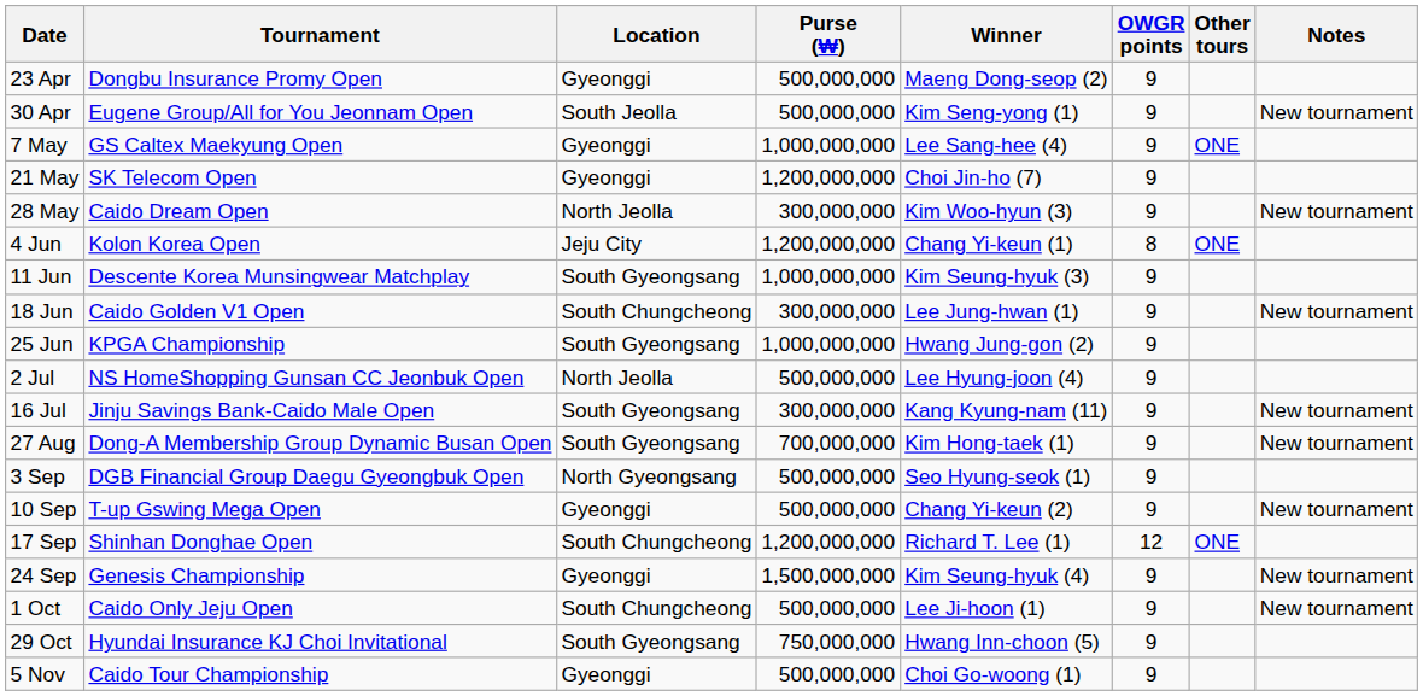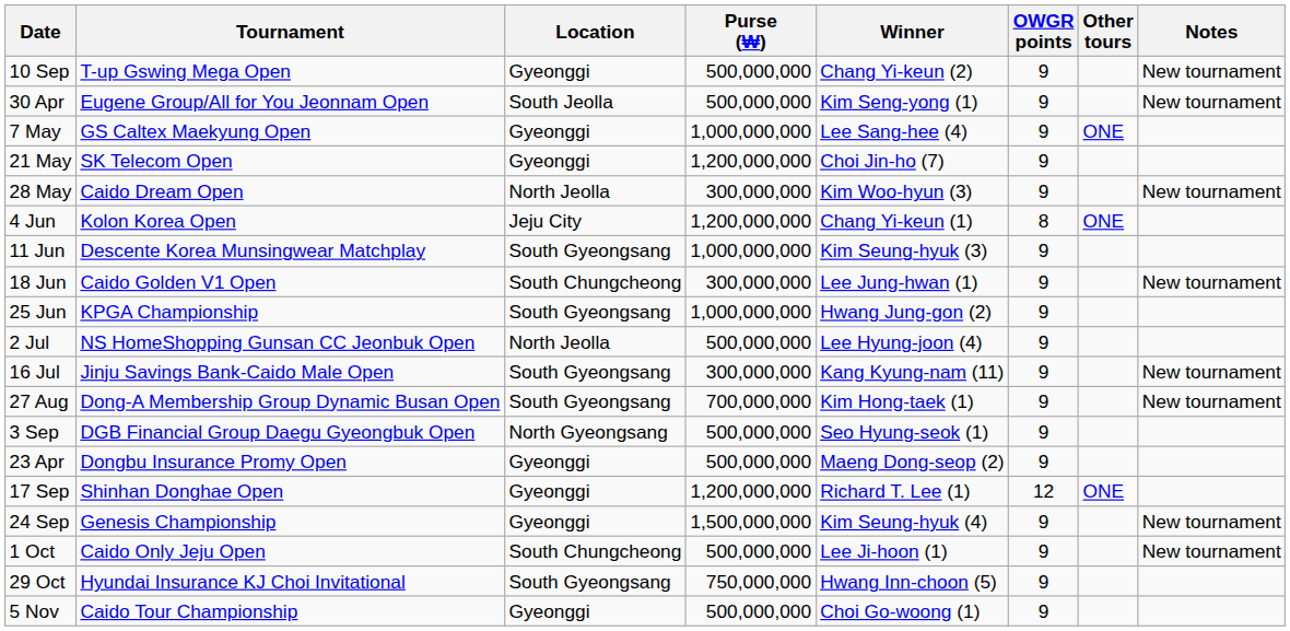rows swapped: 23 Apr <-> 10 Sep
17 Sep | Location: South Chungcheong -> Gyeonggi
